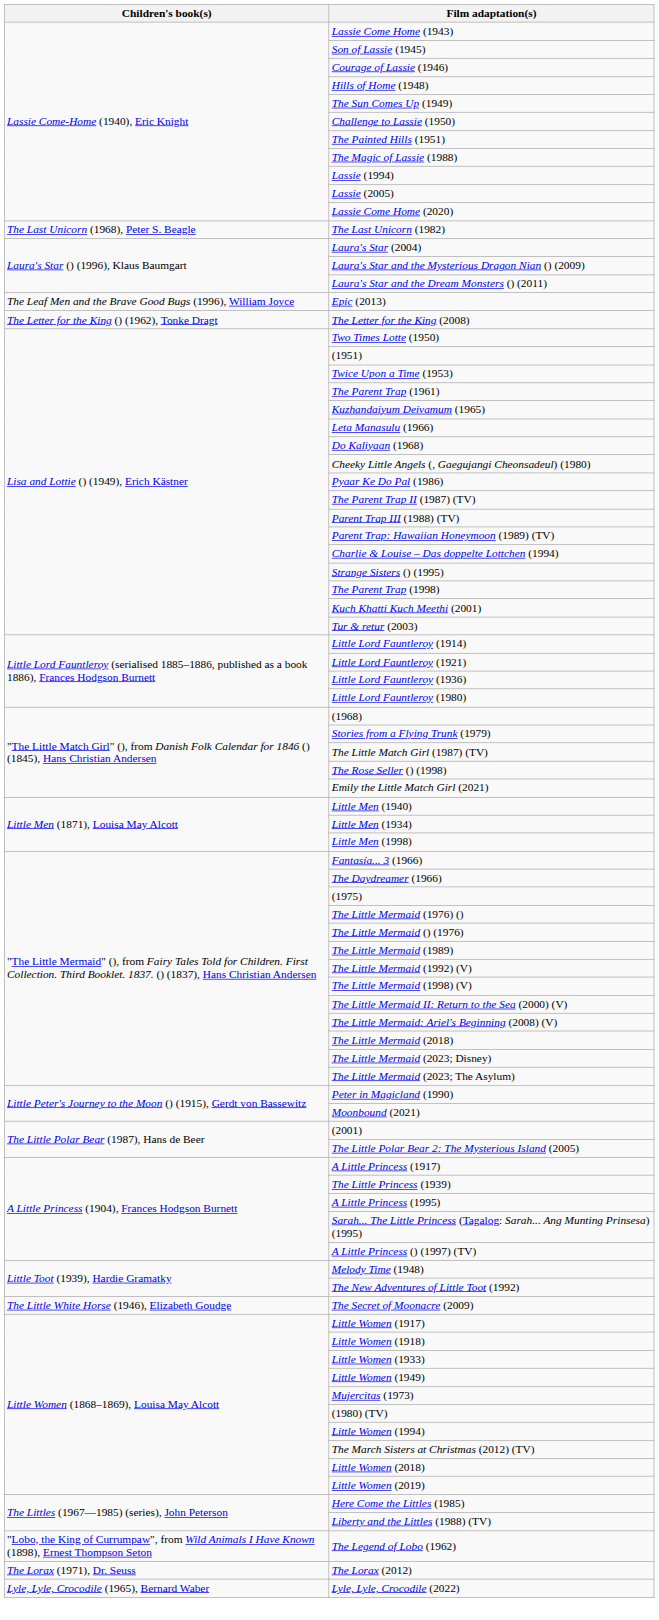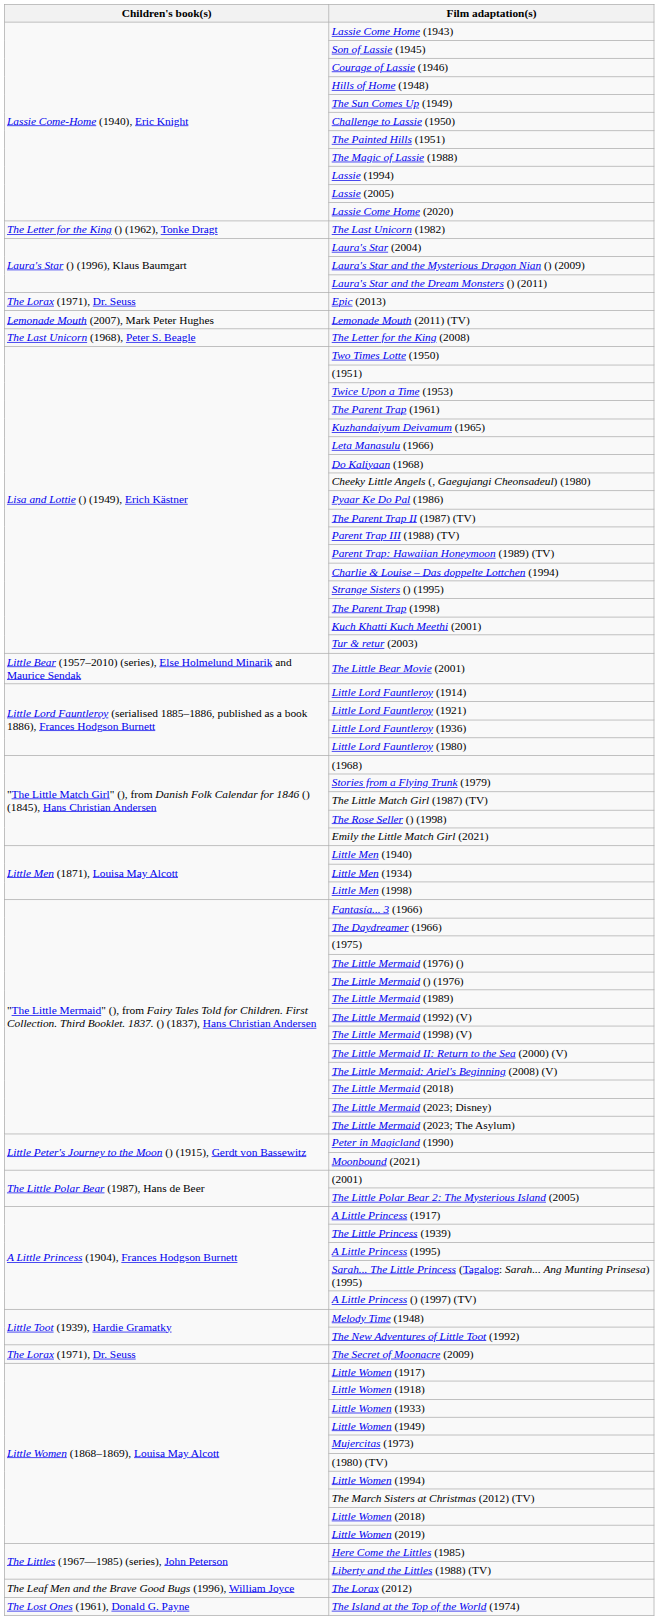The Last Unicorn (1982) | Children's book(s): The Last Unicorn (1968), Peter S. Beagle -> The Letter for the King () (1962), Tonke Dragt
Epic (2013) | Children's book(s): The Leaf Men and the Brave Good Bugs (1996), William Joyce -> The Lorax (1971), Dr. Seuss
+ row: Lemonade Mouth (2007), Mark Peter Hughes | Lemonade Mouth (2011) (TV)
The Letter for the King (2008) | Children's book(s): The Letter for the King () (1962), Tonke Dragt -> The Last Unicorn (1968), Peter S. Beagle
+ row: Little Bear (1957–2010) (series), Else Holmelund Minarik and Maurice Sendak | The Little Bear Movie (2001)
The Secret of Moonacre (2009) | Children's book(s): The Little White Horse (1946), Elizabeth Goudge -> The Lorax (1971), Dr. Seuss
- row: "Lobo, the King of Currumpaw", from Wild Animals I Have Known (1898), Ernest Thompson Seton | The Legend of Lobo (1962)
The Lorax (2012) | Children's book(s): The Lorax (1971), Dr. Seuss -> The Leaf Men and the Brave Good Bugs (1996), William Joyce
+ row: The Lost Ones (1961), Donald G. Payne | The Island at the Top of the World (1974)
- row: Lyle, Lyle, Crocodile (1965), Bernard Waber | Lyle, Lyle, Crocodile (2022)
